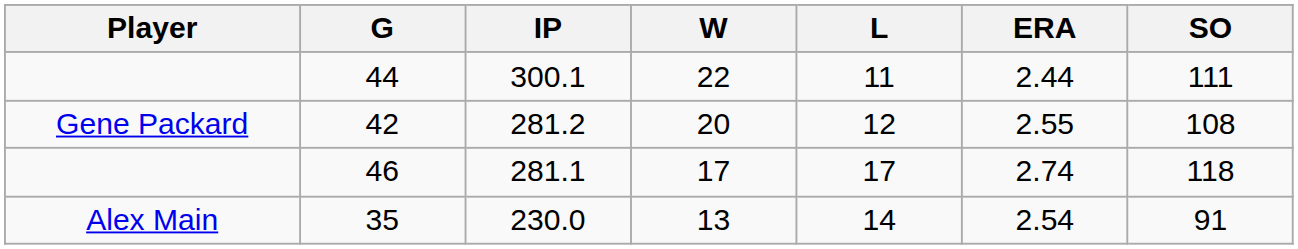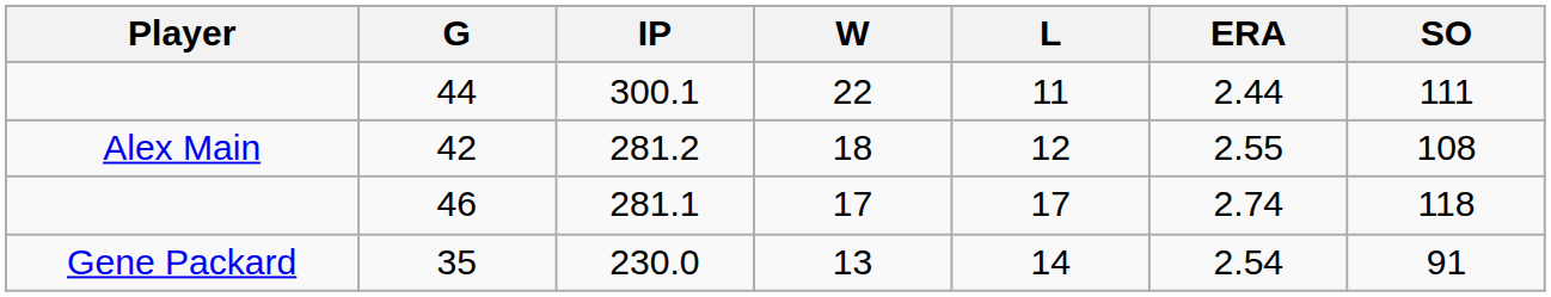42 | Player: Gene Packard -> Alex Main
42 | W: 20 -> 18
35 | Player: Alex Main -> Gene Packard
